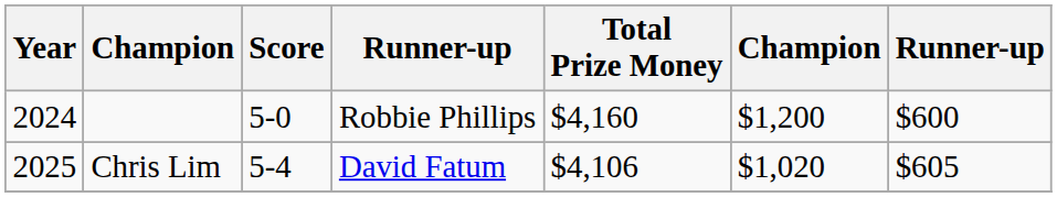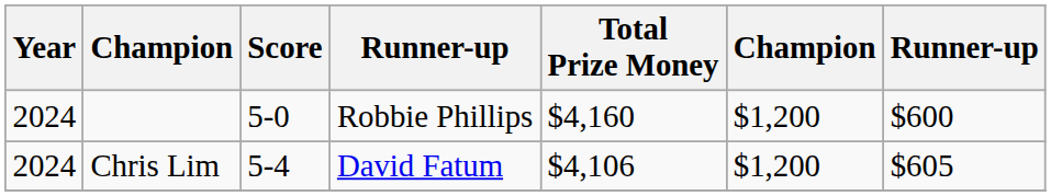Chris Lim | Year: 2025 -> 2024
Chris Lim | column 6: $1,020 -> $1,200
